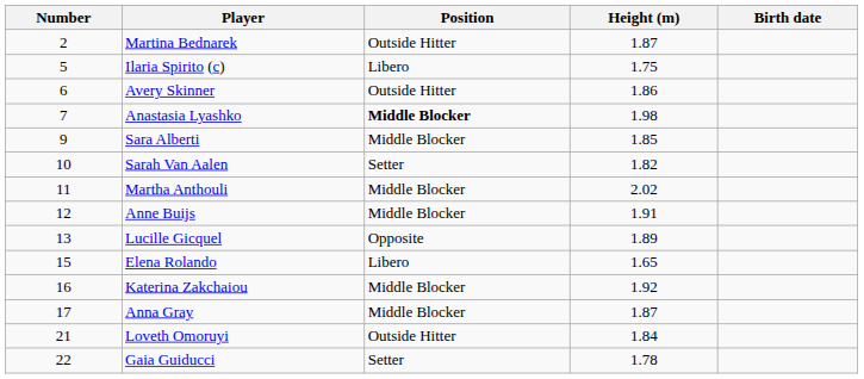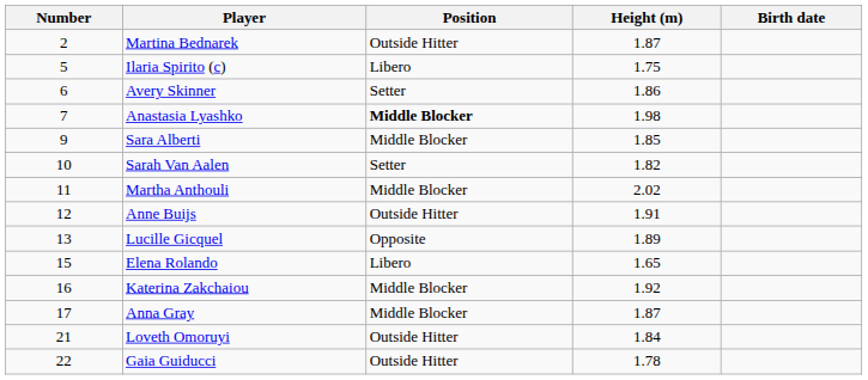Avery Skinner | Position: Outside Hitter -> Setter
Anne Buijs | Position: Middle Blocker -> Outside Hitter
Gaia Guiducci | Position: Setter -> Outside Hitter
